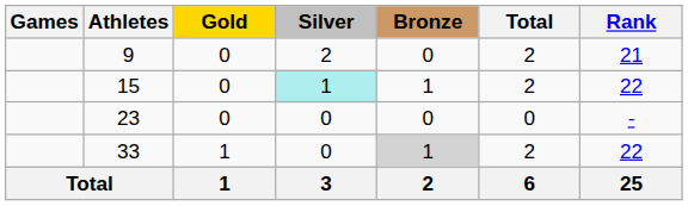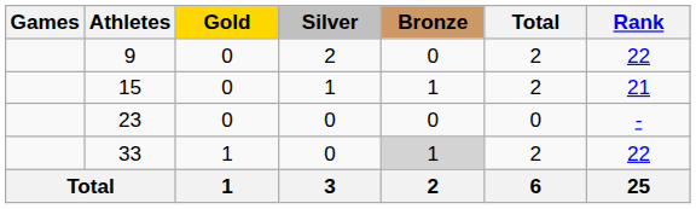9 | Rank: 21 -> 22
15 | Silver: paleturquoise background -> no background
15 | Rank: 22 -> 21
